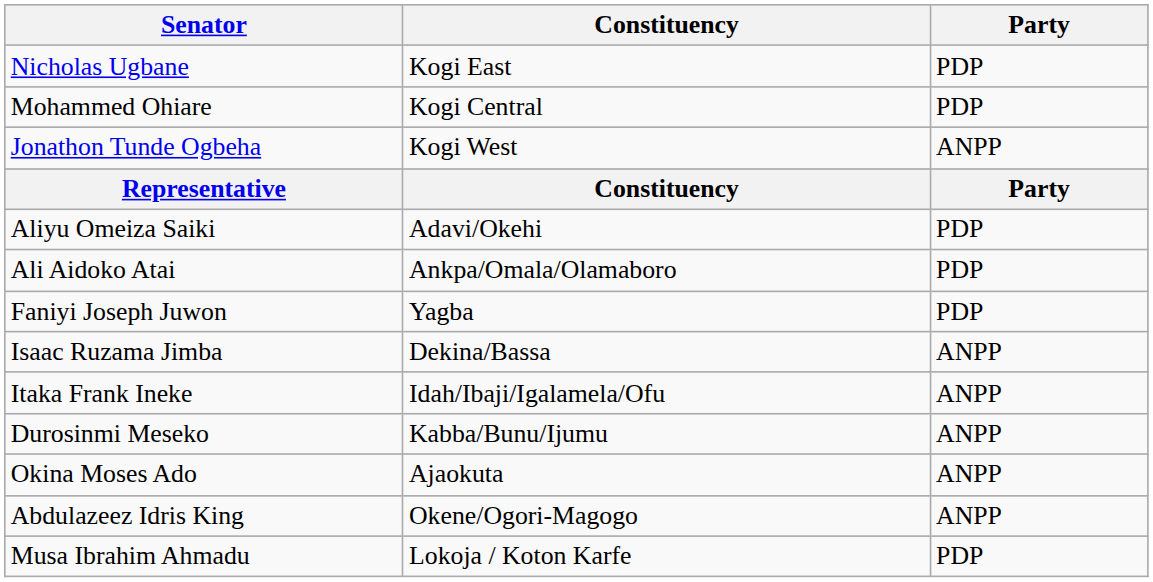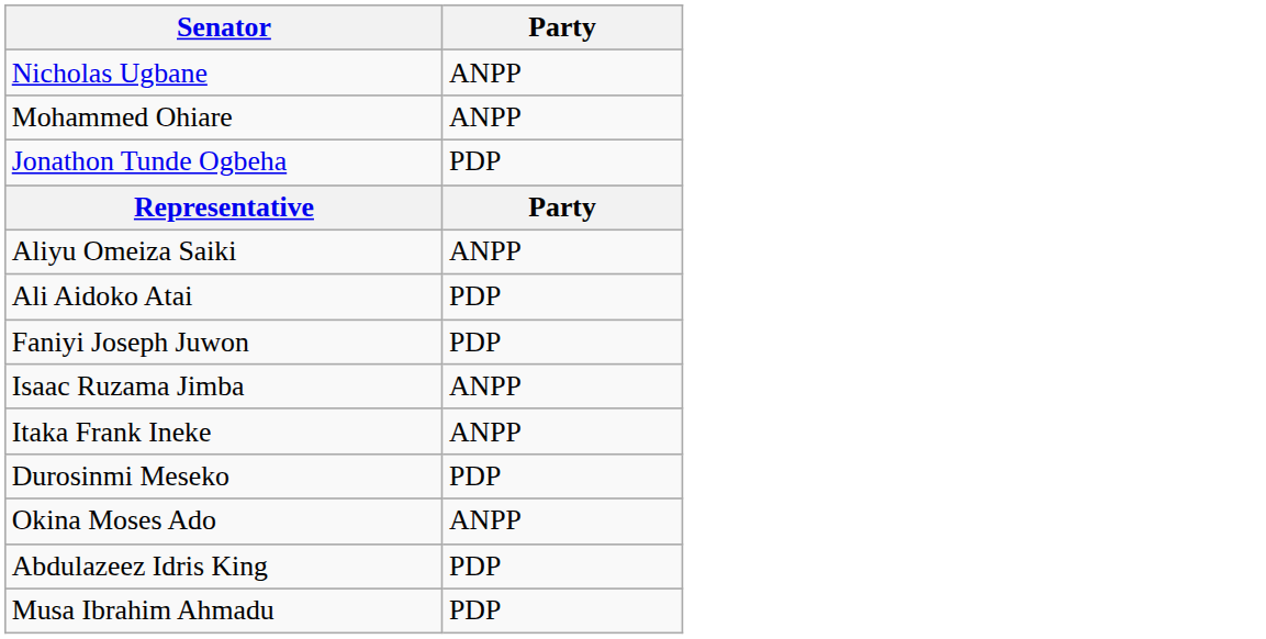- column: Constituency | Kogi East | Kogi Central | Kogi West | Constituency | Adavi/Okehi | Ankpa/Omala/Olamaboro | Yagba | Dekina/Bassa | Idah/Ibaji/Igalamela/Ofu | Kabba/Bunu/Ijumu | Ajaokuta | Okene/Ogori-Magogo | Lokoja / Koton Karfe
Nicholas Ugbane | Party: PDP -> ANPP
Mohammed Ohiare | Party: PDP -> ANPP
Jonathon Tunde Ogbeha | Party: ANPP -> PDP
Aliyu Omeiza Saiki | Party: PDP -> ANPP
Durosinmi Meseko | Party: ANPP -> PDP
Abdulazeez Idris King | Party: ANPP -> PDP
